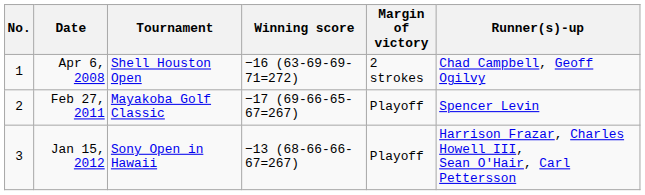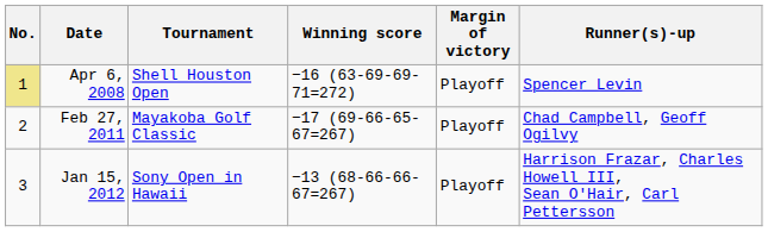Apr 6, 2008 | No.: no background -> khaki background
Apr 6, 2008 | Margin of victory: 2 strokes -> Playoff
Apr 6, 2008 | Runner(s)-up: Chad Campbell, Geoff Ogilvy -> Spencer Levin
Feb 27, 2011 | Runner(s)-up: Spencer Levin -> Chad Campbell, Geoff Ogilvy
